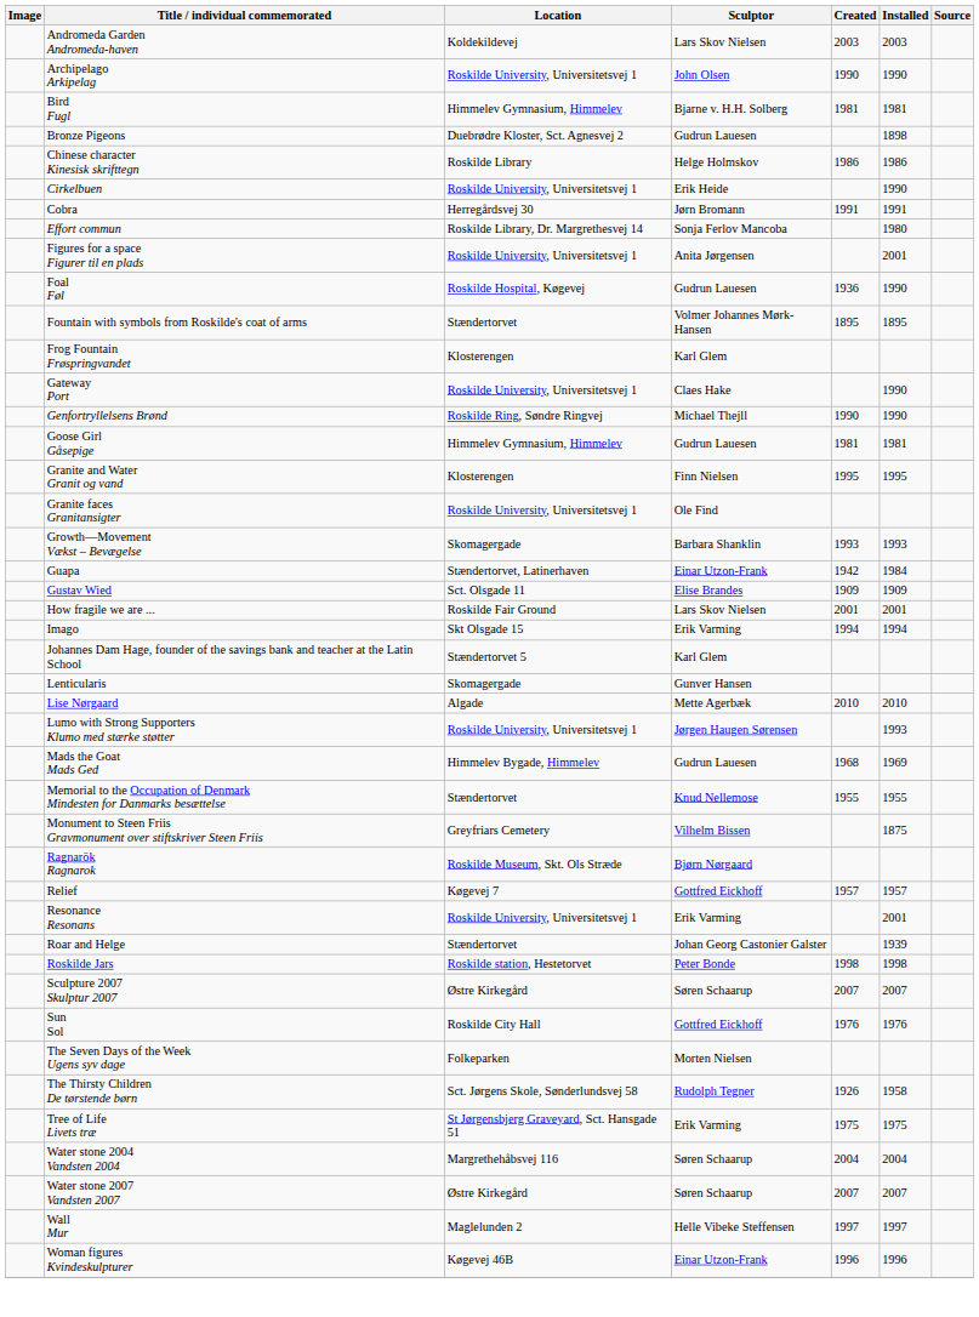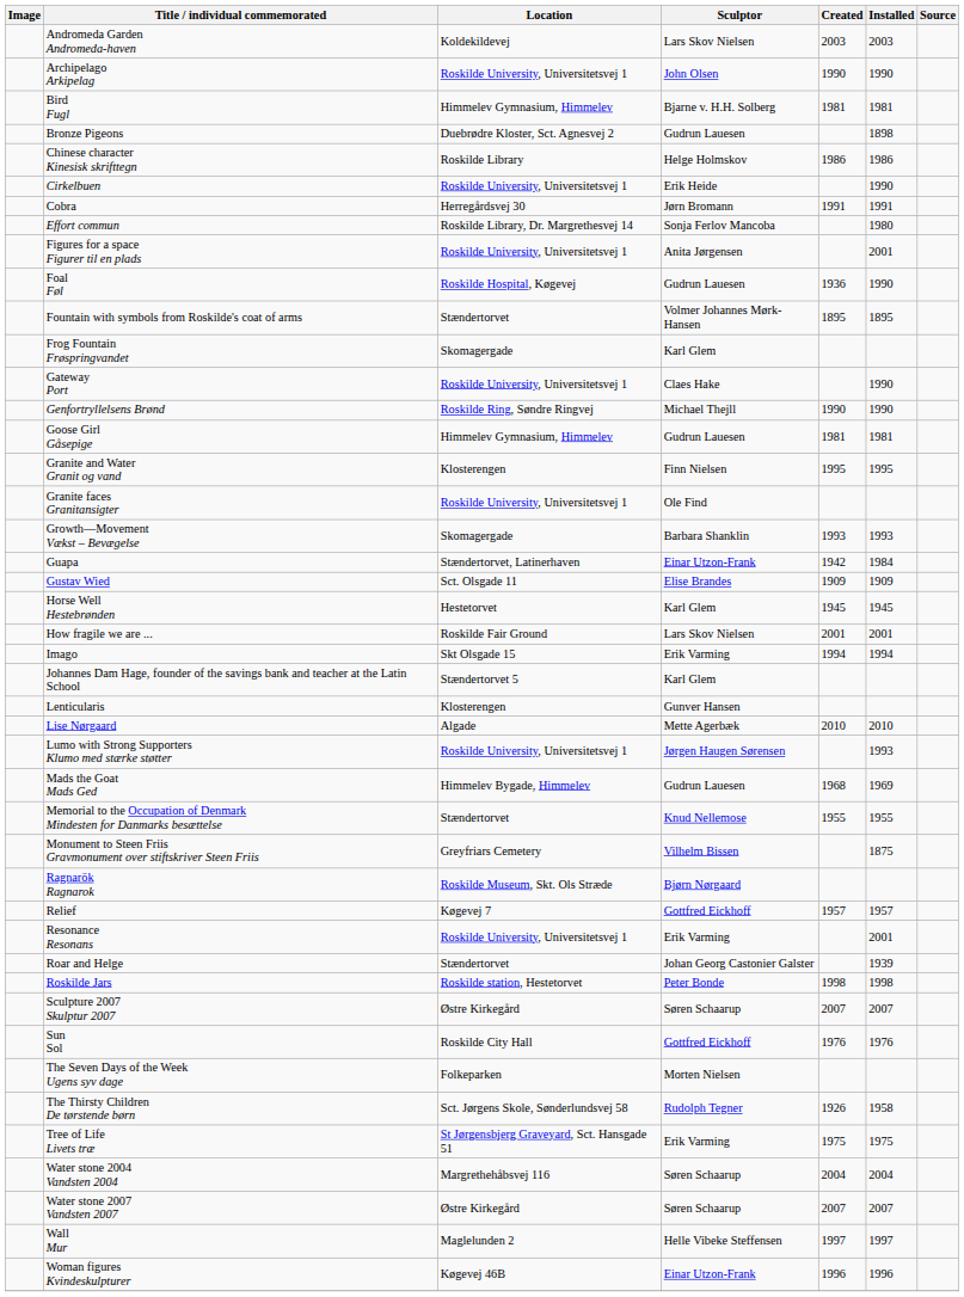Frog Fountain Frøspringvandet | Location: Klosterengen -> Skomagergade
+ row: Horse Well Hestebrønden | Hestetorvet | Karl Glem | 1945 | 1945
Lenticularis | Location: Skomagergade -> Klosterengen
